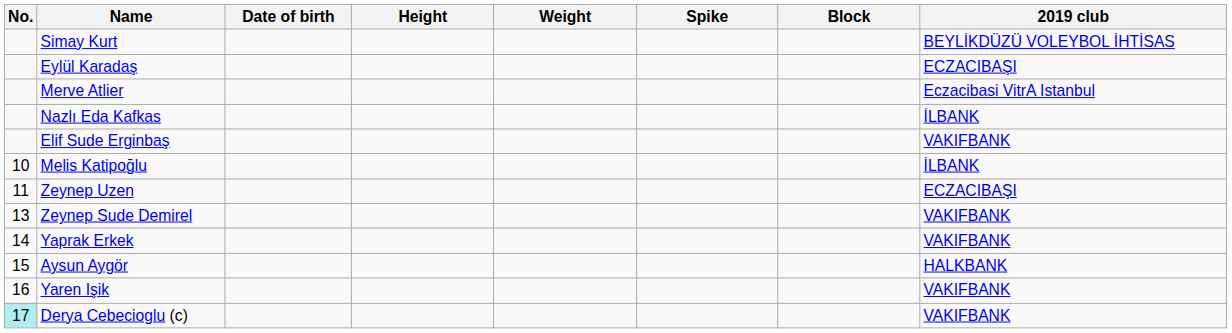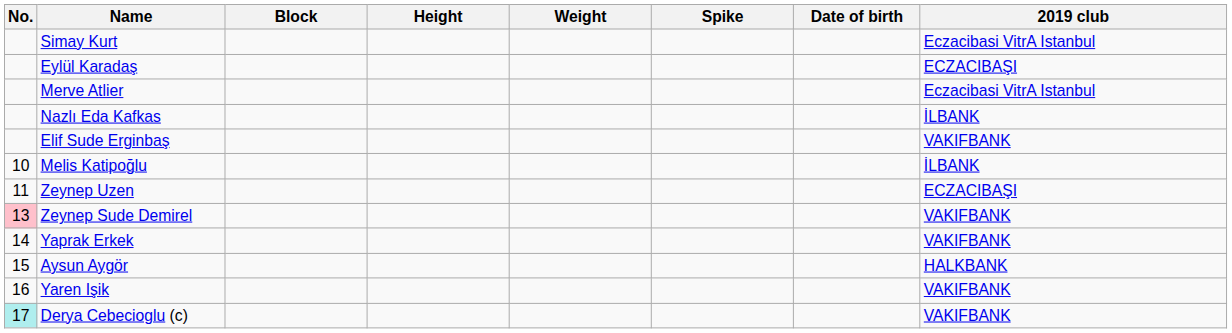columns swapped: Date of birth <-> Block
Simay Kurt | 2019 club: BEYLİKDÜZÜ VOLEYBOL İHTİSAS -> Eczacibasi VitrA Istanbul
Zeynep Sude Demirel | No.: no background -> pink background
